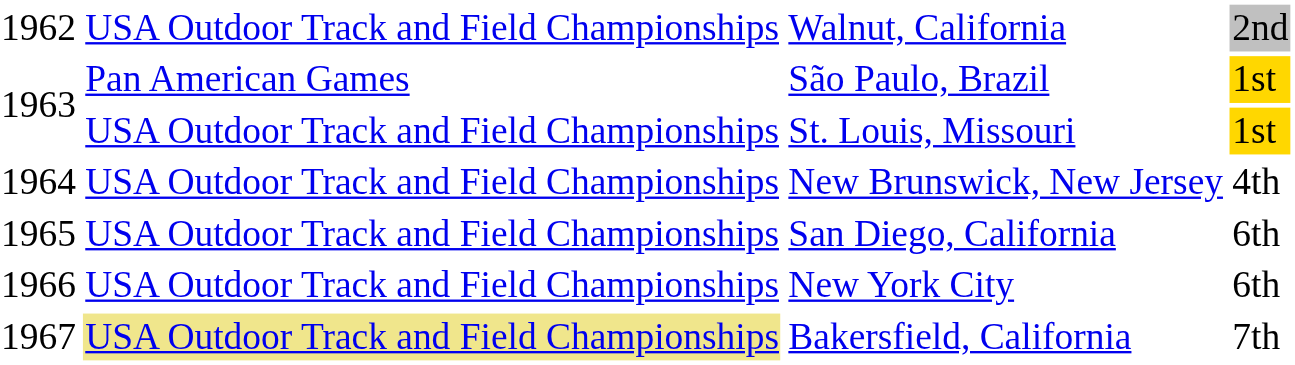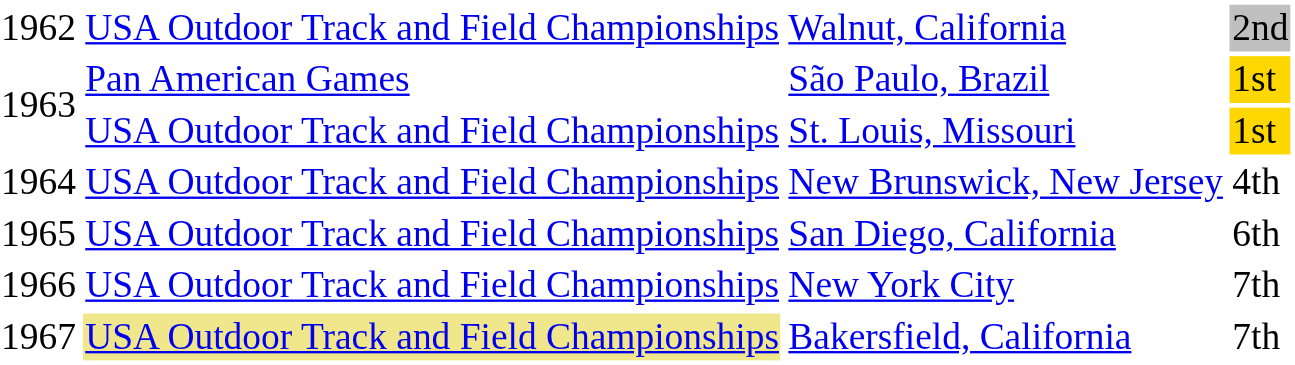New York City | column 4: 6th -> 7th
